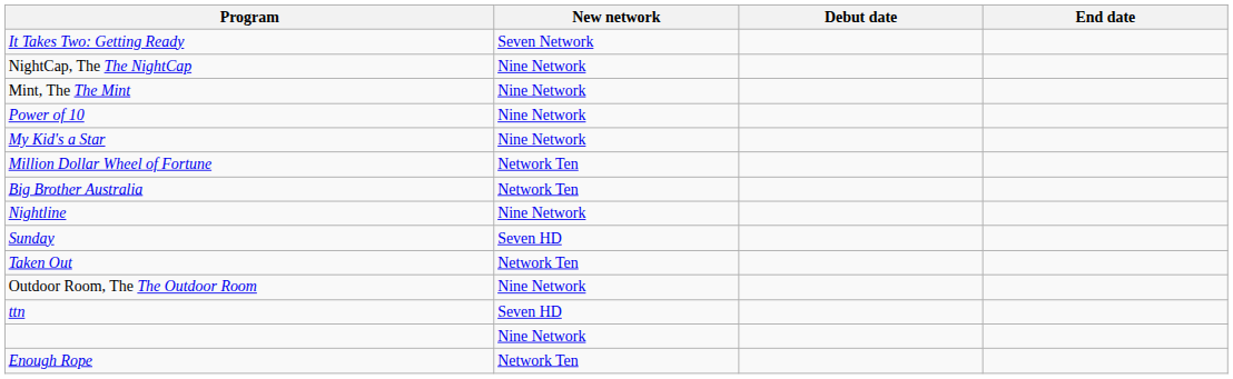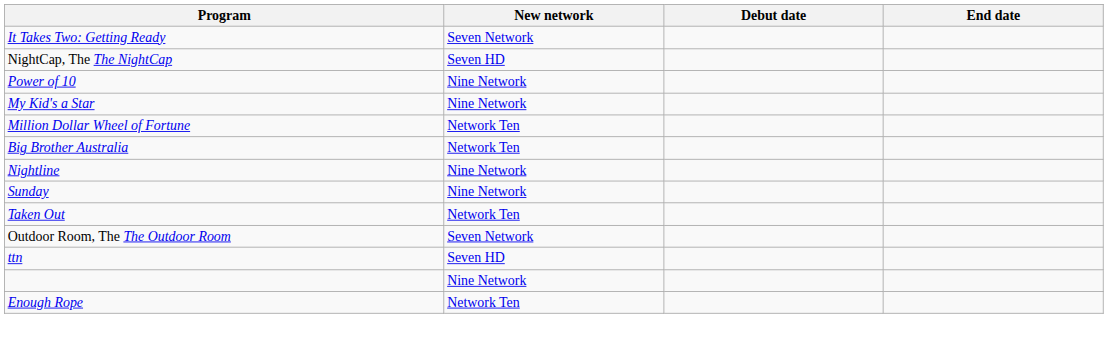NightCap, The The NightCap | New network: Nine Network -> Seven HD
- row: Mint, The The Mint | Nine Network
Sunday | New network: Seven HD -> Nine Network
Outdoor Room, The The Outdoor Room | New network: Nine Network -> Seven Network
